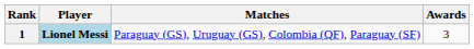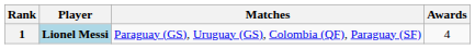1 | Awards: 3 -> 4
